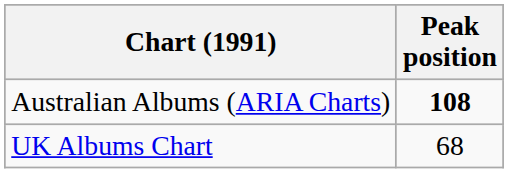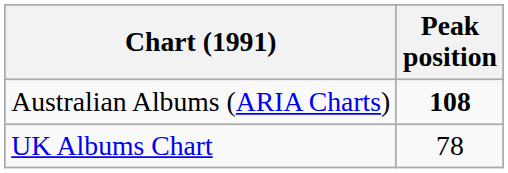UK Albums Chart | Peak position: 68 -> 78
